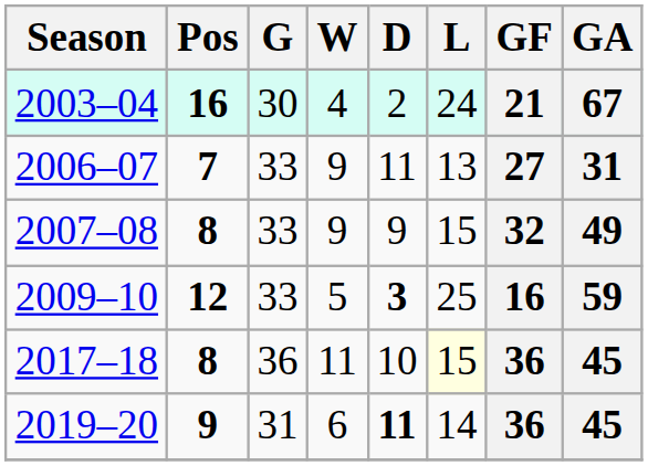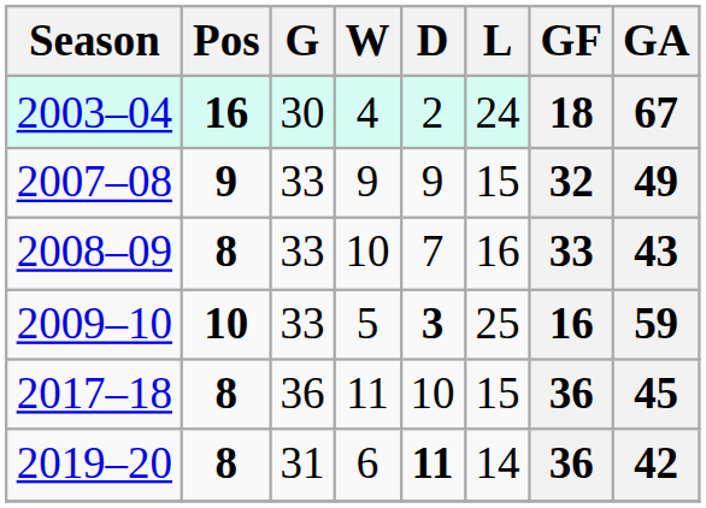2003–04 | GF: 21 -> 18
- row: 2006–07 | 7 | 33 | 9 | 11 | 13 | 27 | 31
2007–08 | Pos: 8 -> 9
+ row: 2008–09 | 8 | 33 | 10 | 7 | 16 | 33 | 43
2009–10 | Pos: 12 -> 10
2017–18 | L: lightyellow background -> no background
2019–20 | Pos: 9 -> 8
2019–20 | GA: 45 -> 42
